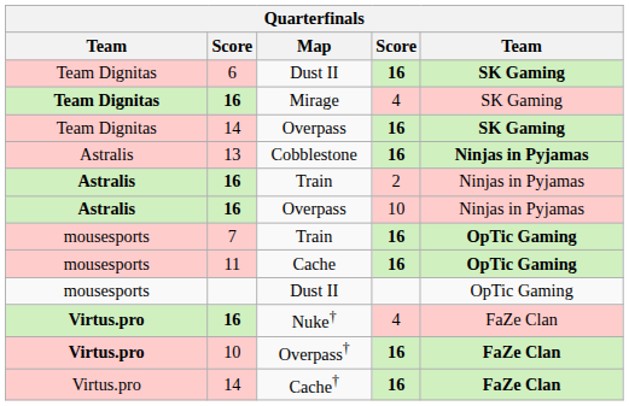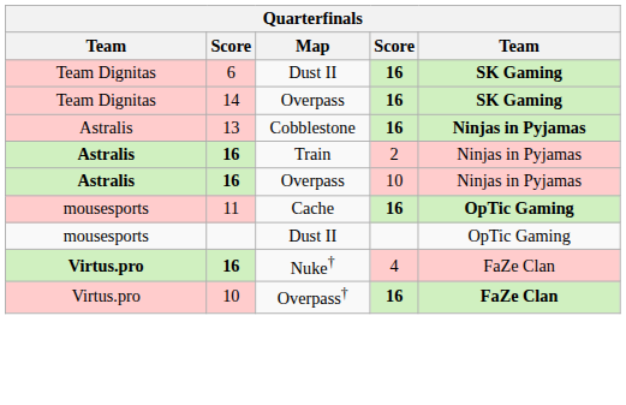- row: Team Dignitas | 16 | Mirage | 4 | SK Gaming
- row: mousesports | 7 | Train | 16 | OpTic Gaming
Overpass† | column 1: bold -> normal
- row: Virtus.pro | 14 | Cache† | 16 | FaZe Clan
